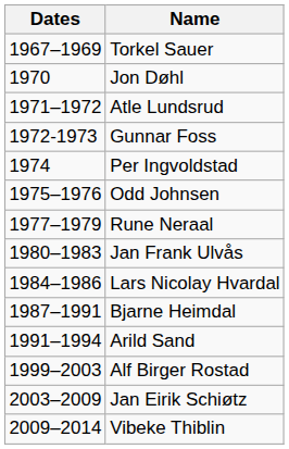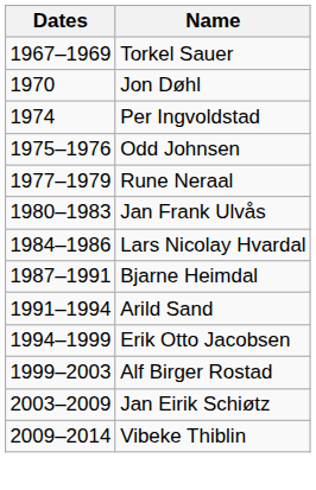- row: 1971–1972 | Atle Lundsrud
- row: 1972-1973 | Gunnar Foss
+ row: 1994–1999 | Erik Otto Jacobsen
